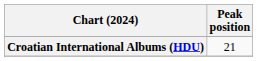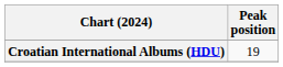Croatian International Albums (HDU) | Peak position: 21 -> 19
